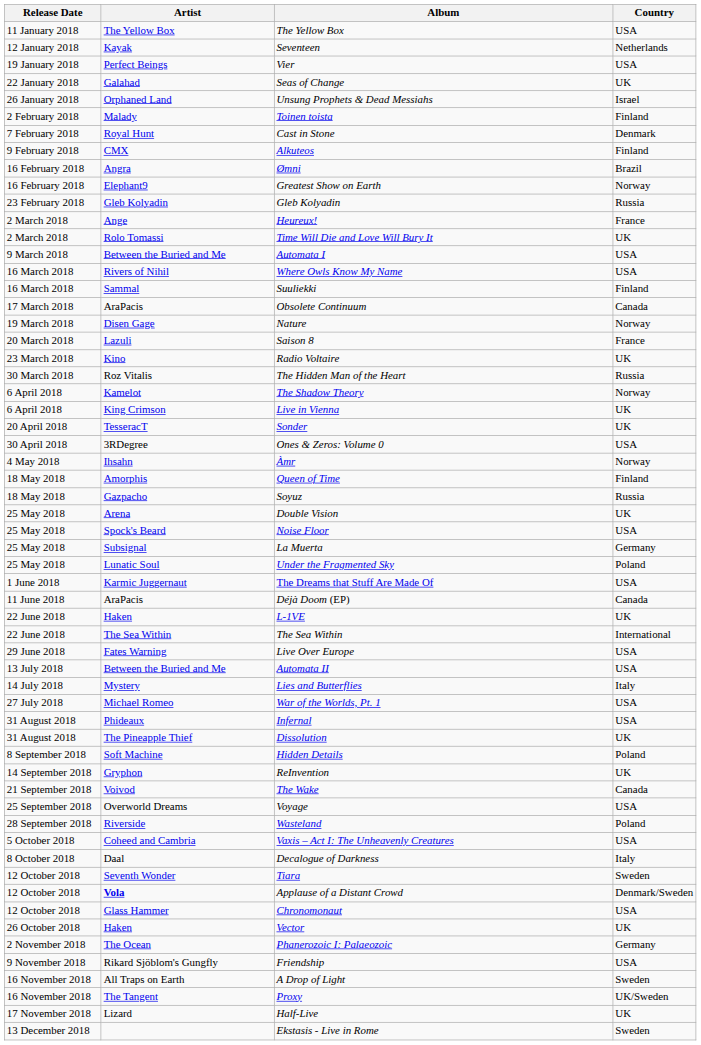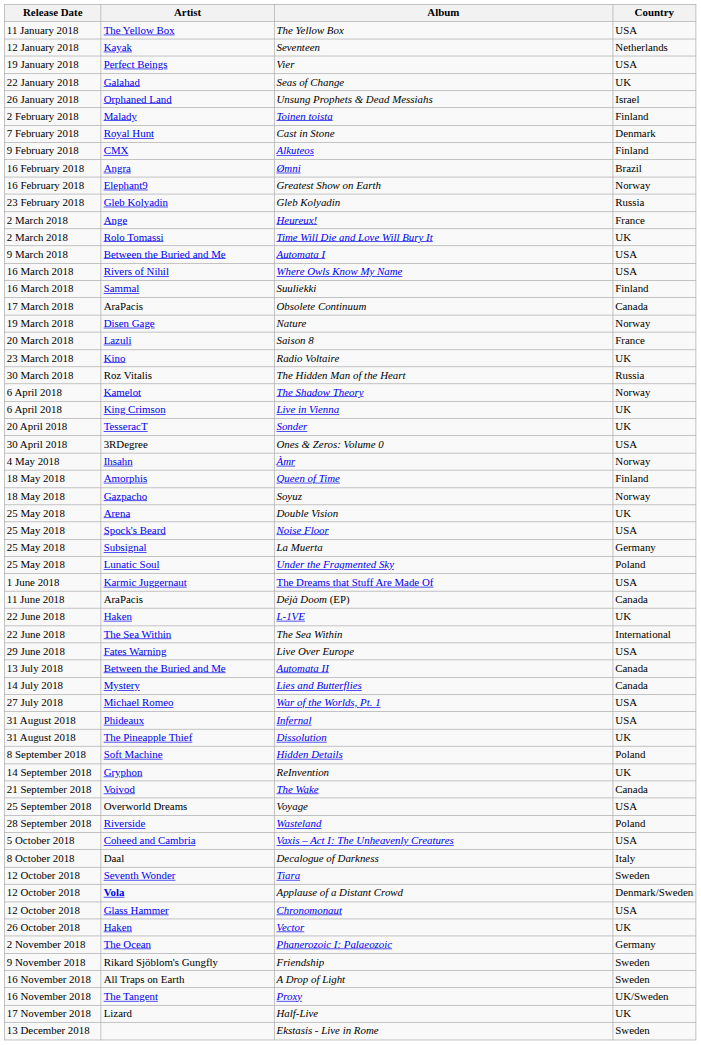Soyuz | Country: Russia -> Norway
Automata II | Country: USA -> Canada
Lies and Butterflies | Country: Italy -> Canada
Friendship | Country: USA -> Sweden
